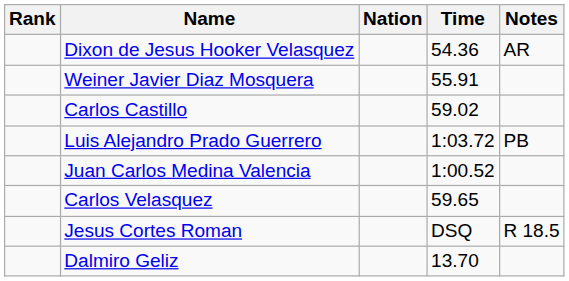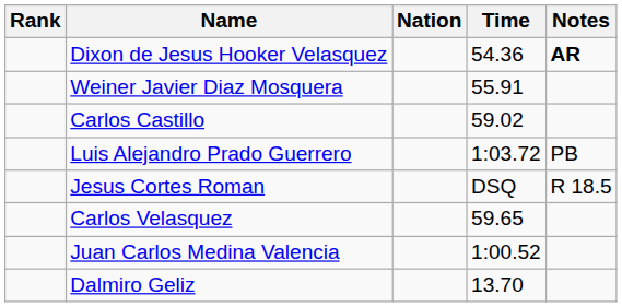Dixon de Jesus Hooker Velasquez | Notes: normal -> bold
rows swapped: Juan Carlos Medina Valencia <-> Jesus Cortes Roman
